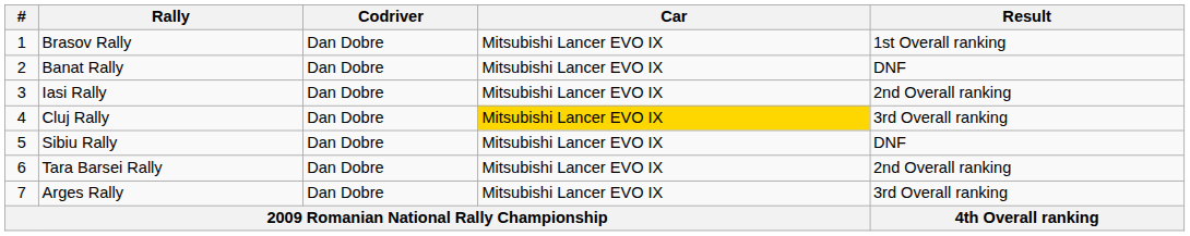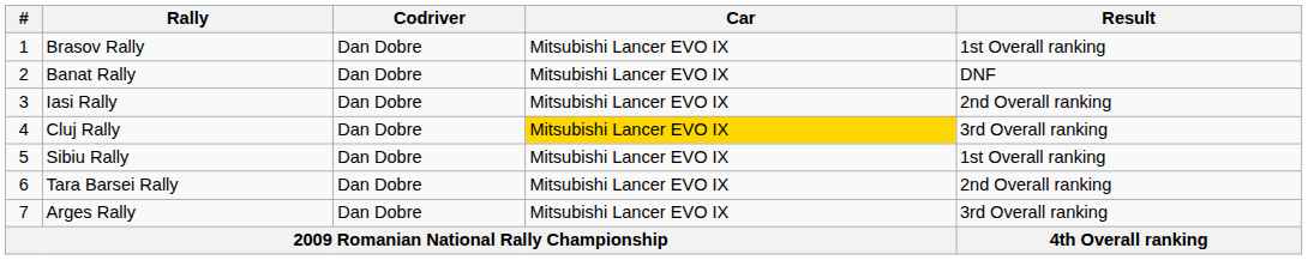Sibiu Rally | Result: DNF -> 1st Overall ranking
